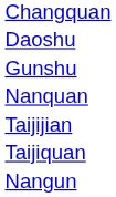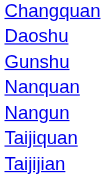rows swapped: Nangun <-> Taijijian
